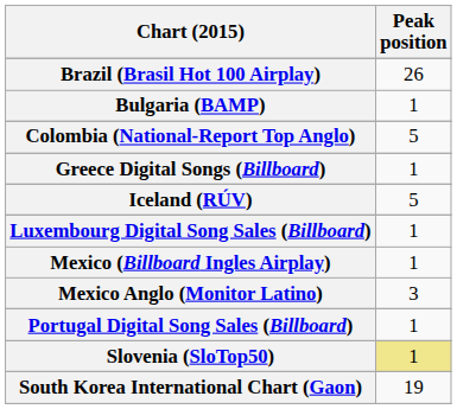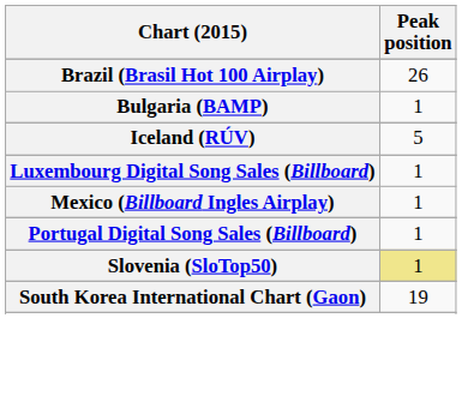- row: Colombia (National-Report Top Anglo) | 5
- row: Greece Digital Songs (Billboard) | 1
- row: Mexico Anglo (Monitor Latino) | 3
